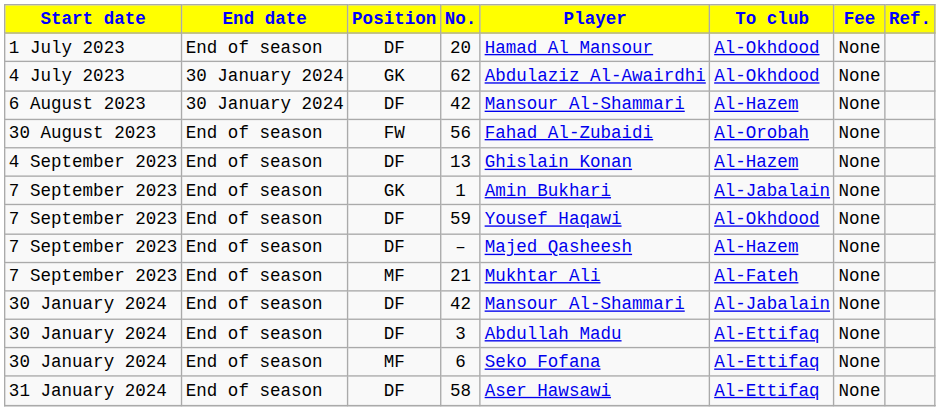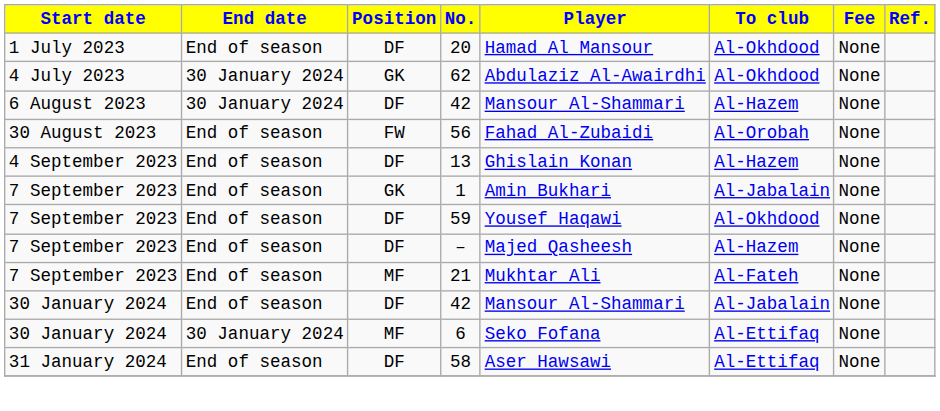- row: 30 January 2024 | End of season | DF | 3 | Abdullah Madu | Al-Ettifaq | None
6 | End date: End of season -> 30 January 2024
